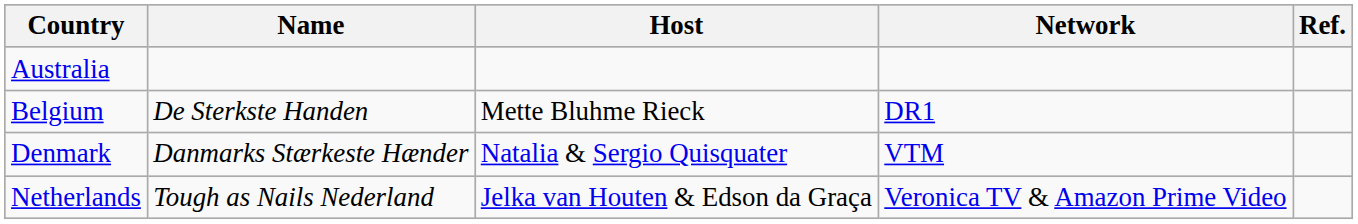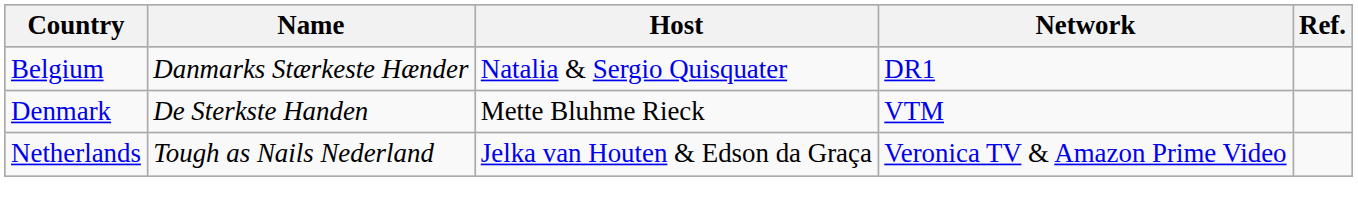- row: Australia
Belgium | Name: De Sterkste Handen -> Danmarks Stærkeste Hænder
Belgium | Host: Mette Bluhme Rieck -> Natalia & Sergio Quisquater
Denmark | Name: Danmarks Stærkeste Hænder -> De Sterkste Handen
Denmark | Host: Natalia & Sergio Quisquater -> Mette Bluhme Rieck
